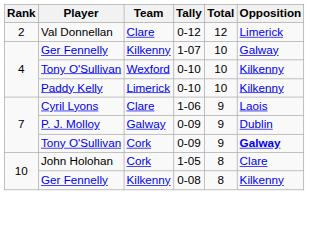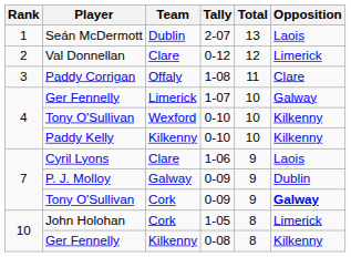+ row: 1 | Seán McDermott | Dublin | 2-07 | 13 | Laois
+ row: 3 | Paddy Corrigan | Offaly | 1-08 | 11 | Clare
Ger Fennelly / 1-07 | Team: Kilkenny -> Limerick
Paddy Kelly | Team: Limerick -> Kilkenny
John Holohan | Opposition: Clare -> Limerick
